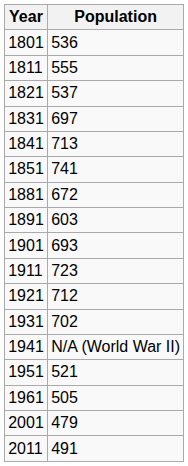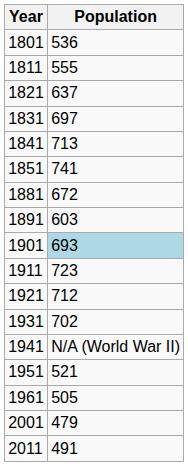1821 | Population: 537 -> 637
1901 | Population: no background -> lightblue background
